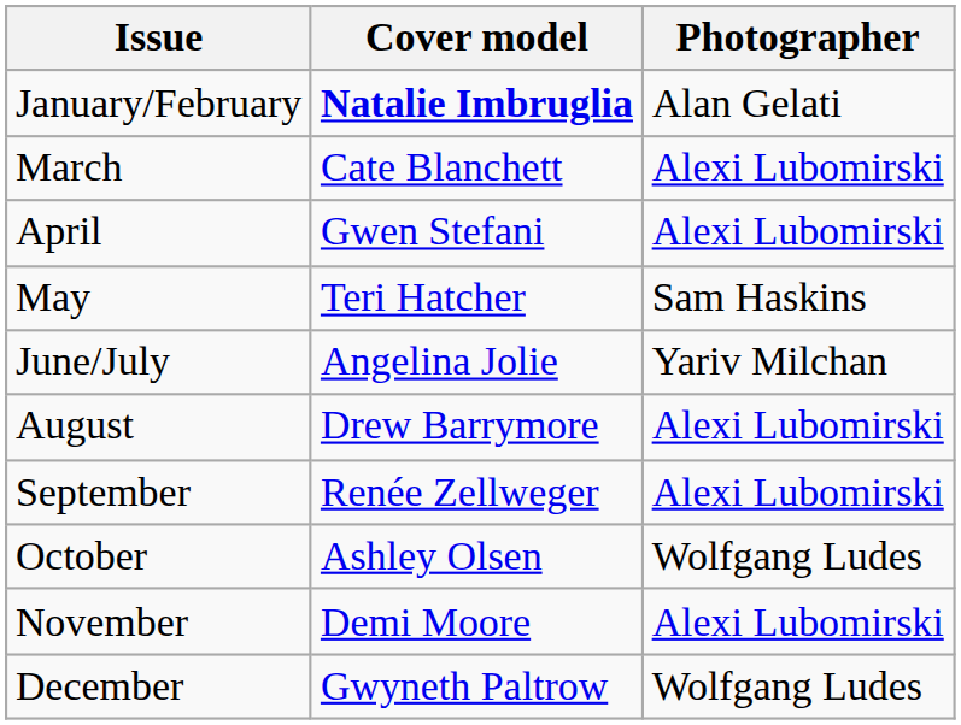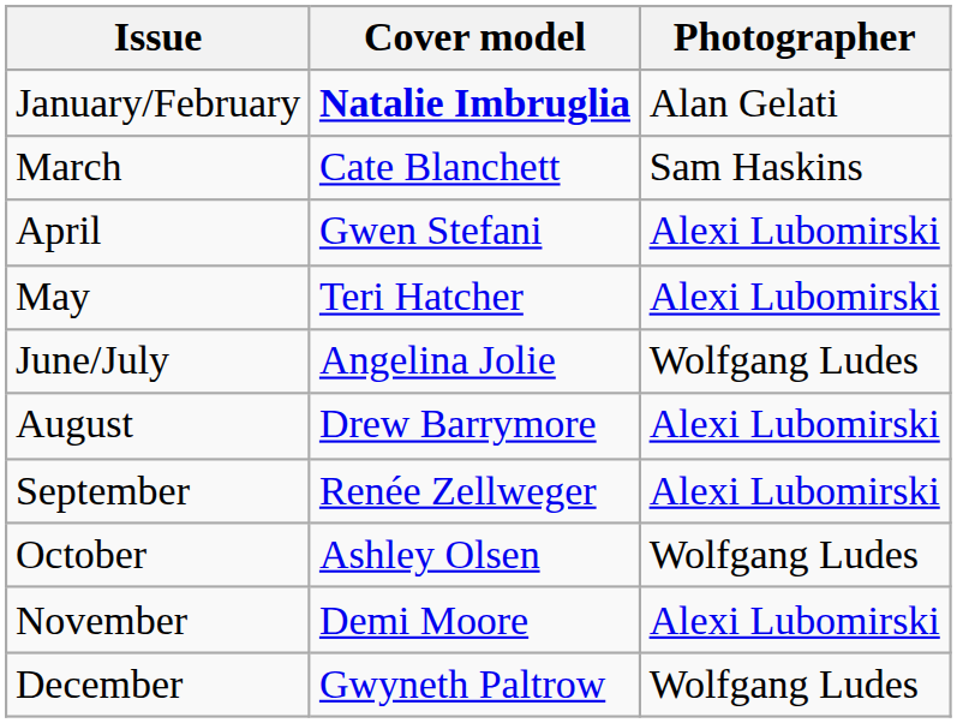March | Photographer: Alexi Lubomirski -> Sam Haskins
May | Photographer: Sam Haskins -> Alexi Lubomirski
June/July | Photographer: Yariv Milchan -> Wolfgang Ludes
